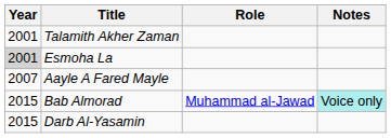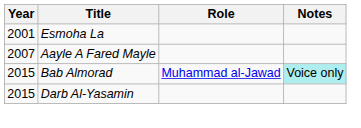- row: 2001 | Talamith Akher Zaman
Esmoha La | Year: lightgrey background -> no background
